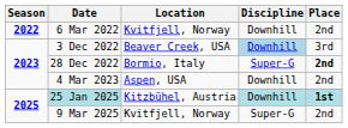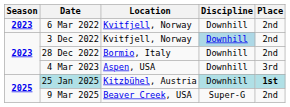6 Mar 2022 | Season: 2022 -> 2023
3 Dec 2022 | Location: Beaver Creek, USA -> Kvitfjell, Norway
3 Dec 2022 | Place: 3rd -> 2nd
28 Dec 2022 | Discipline: Super-G -> Downhill
28 Dec 2022 | Place: bold -> normal
4 Mar 2023 | Place: 2nd -> 3rd
9 Mar 2025 | Location: Kvitfjell, Norway -> Beaver Creek, USA
